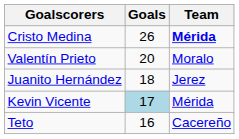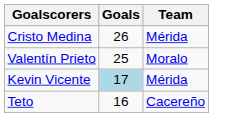Cristo Medina | Team: bold -> normal
Valentín Prieto | Goals: 20 -> 25
- row: Juanito Hernández | 18 | Jerez
